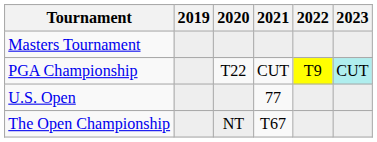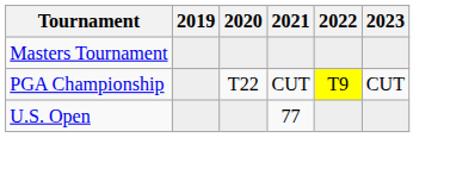PGA Championship | 2023: paleturquoise background -> no background
- row: The Open Championship | NT | T67
